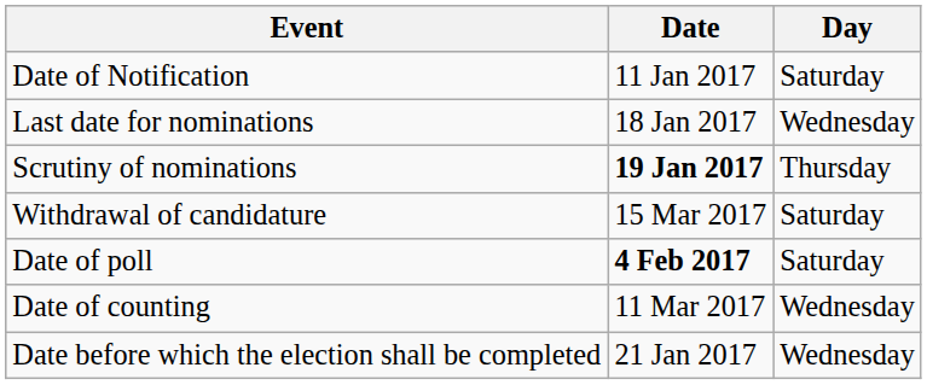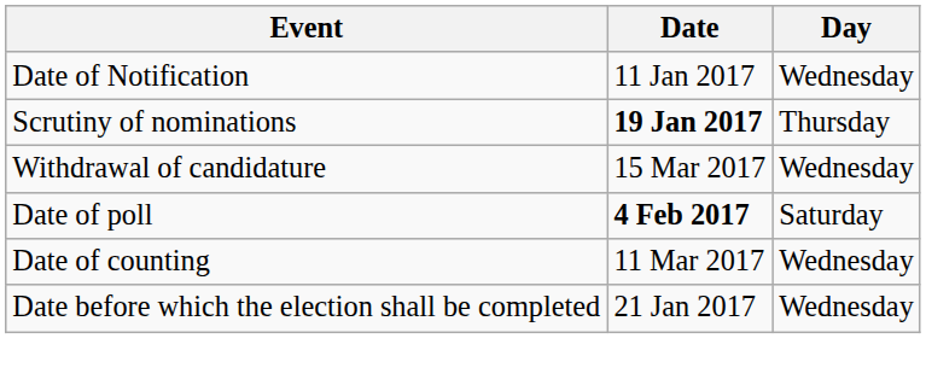Date of Notification | Day: Saturday -> Wednesday
- row: Last date for nominations | 18 Jan 2017 | Wednesday
Withdrawal of candidature | Day: Saturday -> Wednesday
